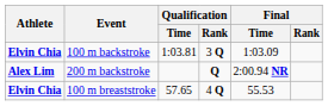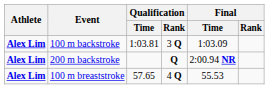100 m backstroke | Athlete: Elvin Chia -> Alex Lim
100 m breaststroke | Athlete: Elvin Chia -> Alex Lim
